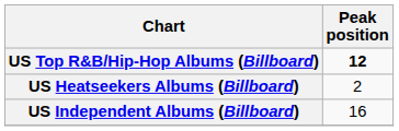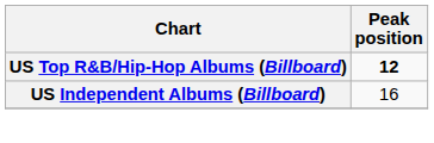- row: US Heatseekers Albums (Billboard) | 2
